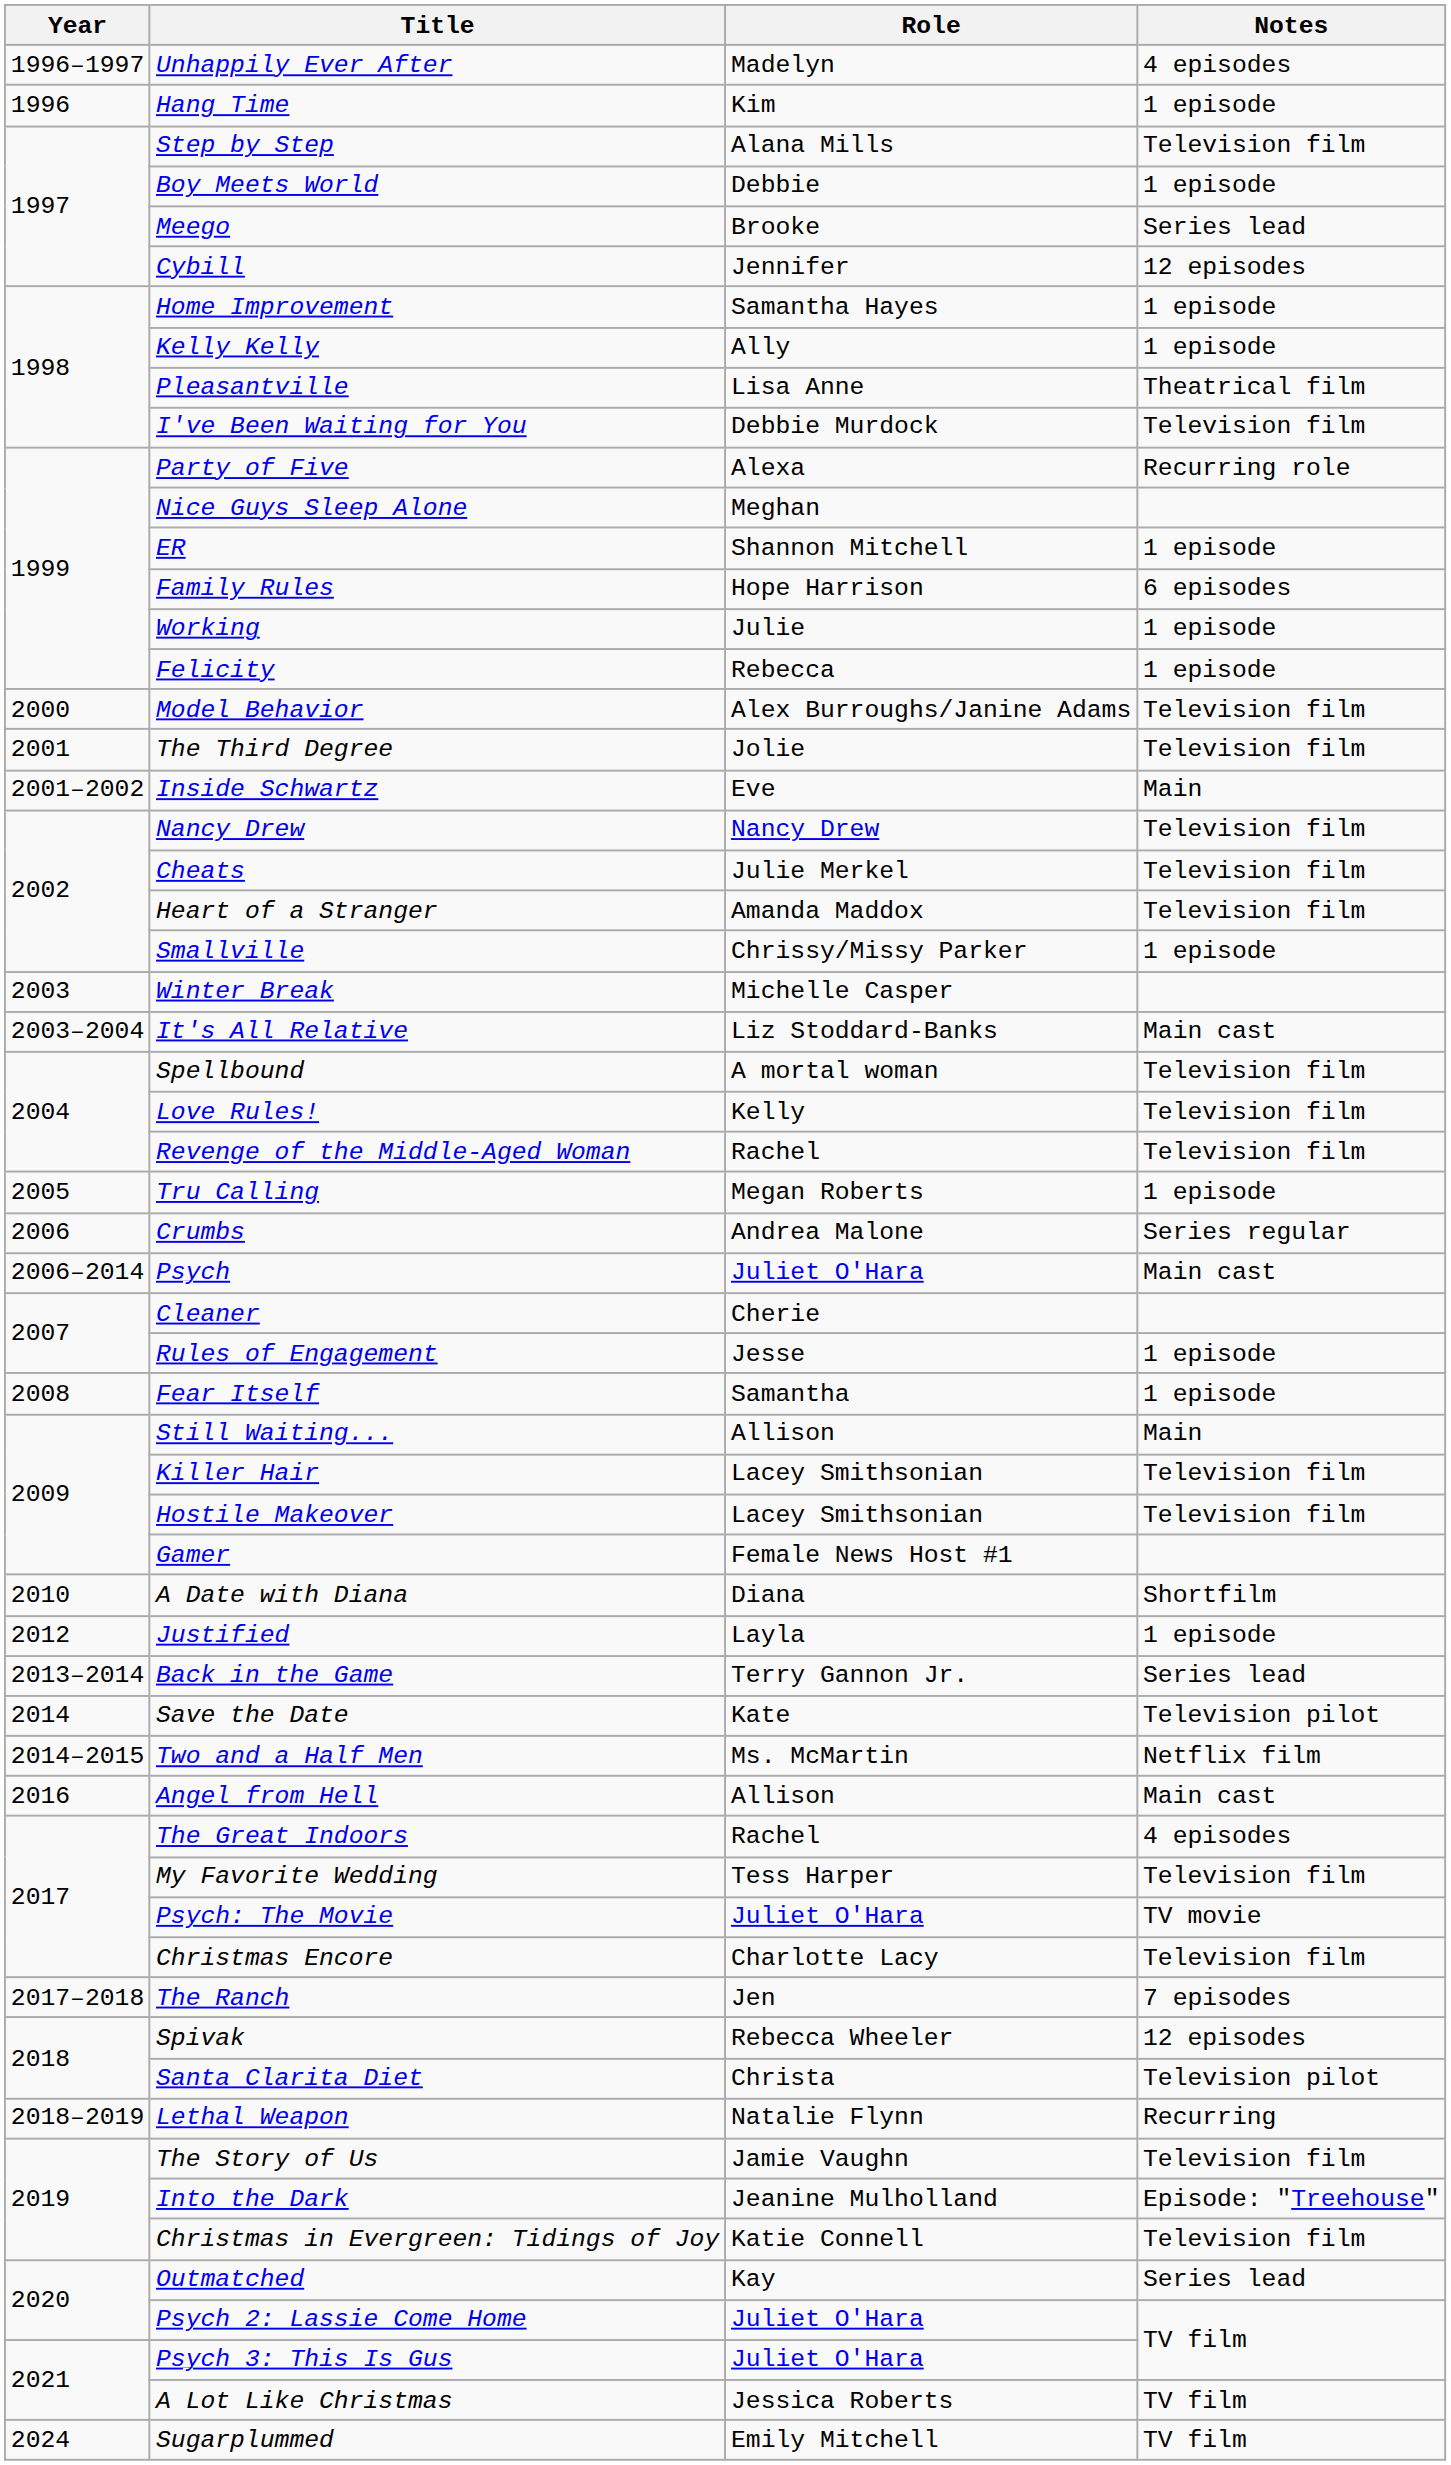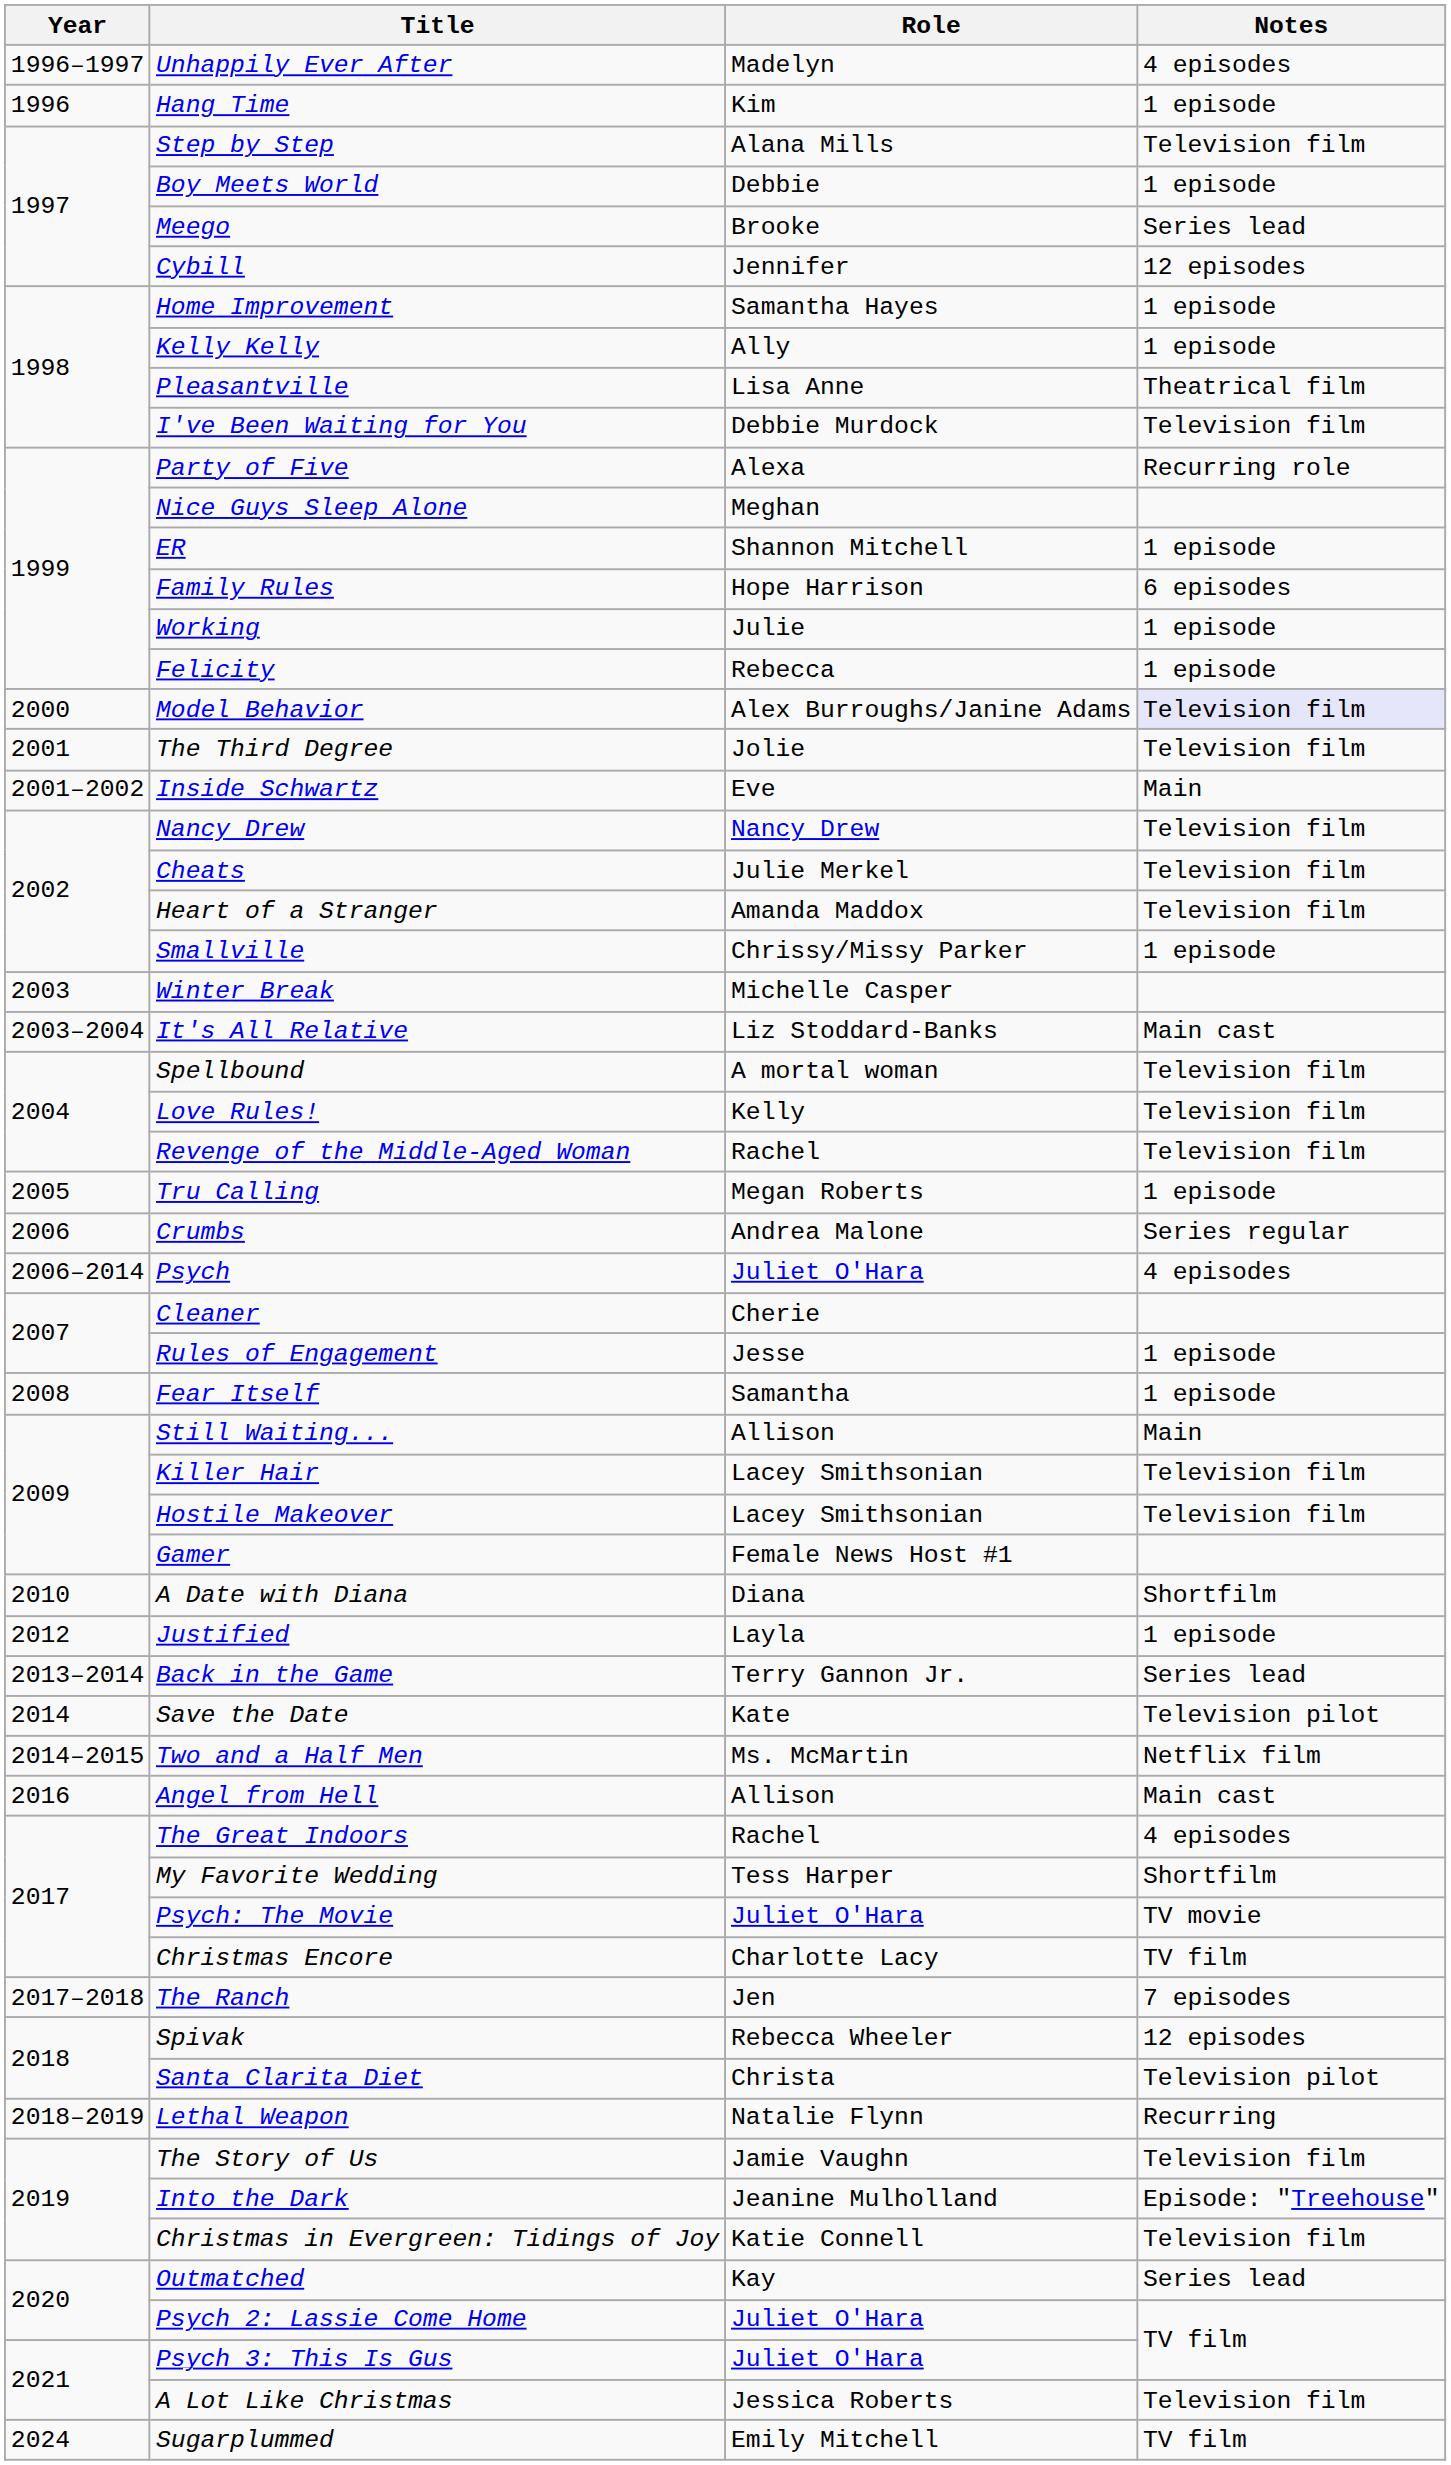Model Behavior | Notes: no background -> lavender background
Psych | Notes: Main cast -> 4 episodes
My Favorite Wedding | Notes: Television film -> Shortfilm
Christmas Encore | Notes: Television film -> TV film
A Lot Like Christmas | Notes: TV film -> Television film
